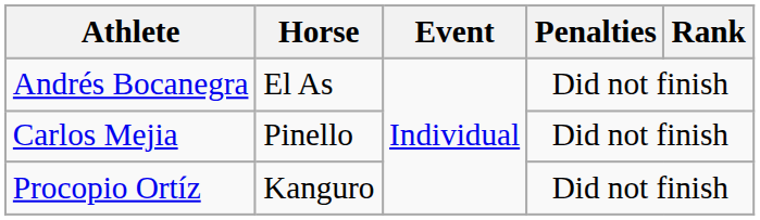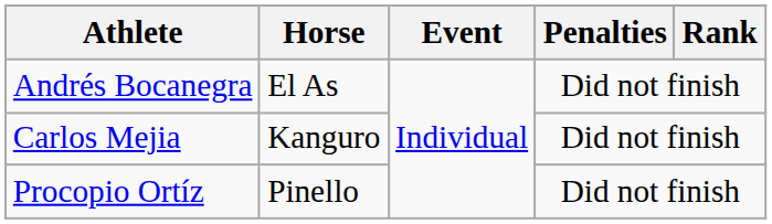Carlos Mejia | Horse: Pinello -> Kanguro
Procopio Ortíz | Horse: Kanguro -> Pinello
